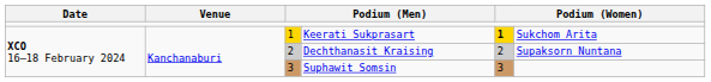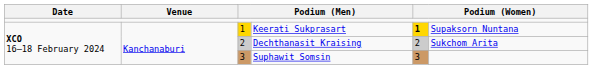Keerati Sukprasart | column 6: Sukchom Arita -> Supaksorn Nuntana
Dechthanasit Kraising | column 6: Supaksorn Nuntana -> Sukchom Arita
